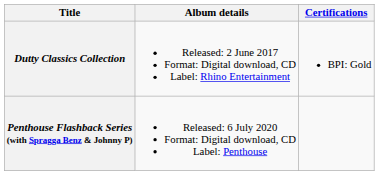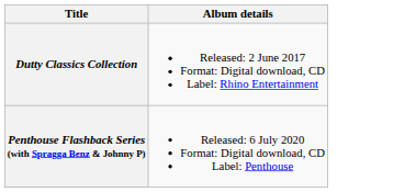- column: Certifications | BPI: Gold
